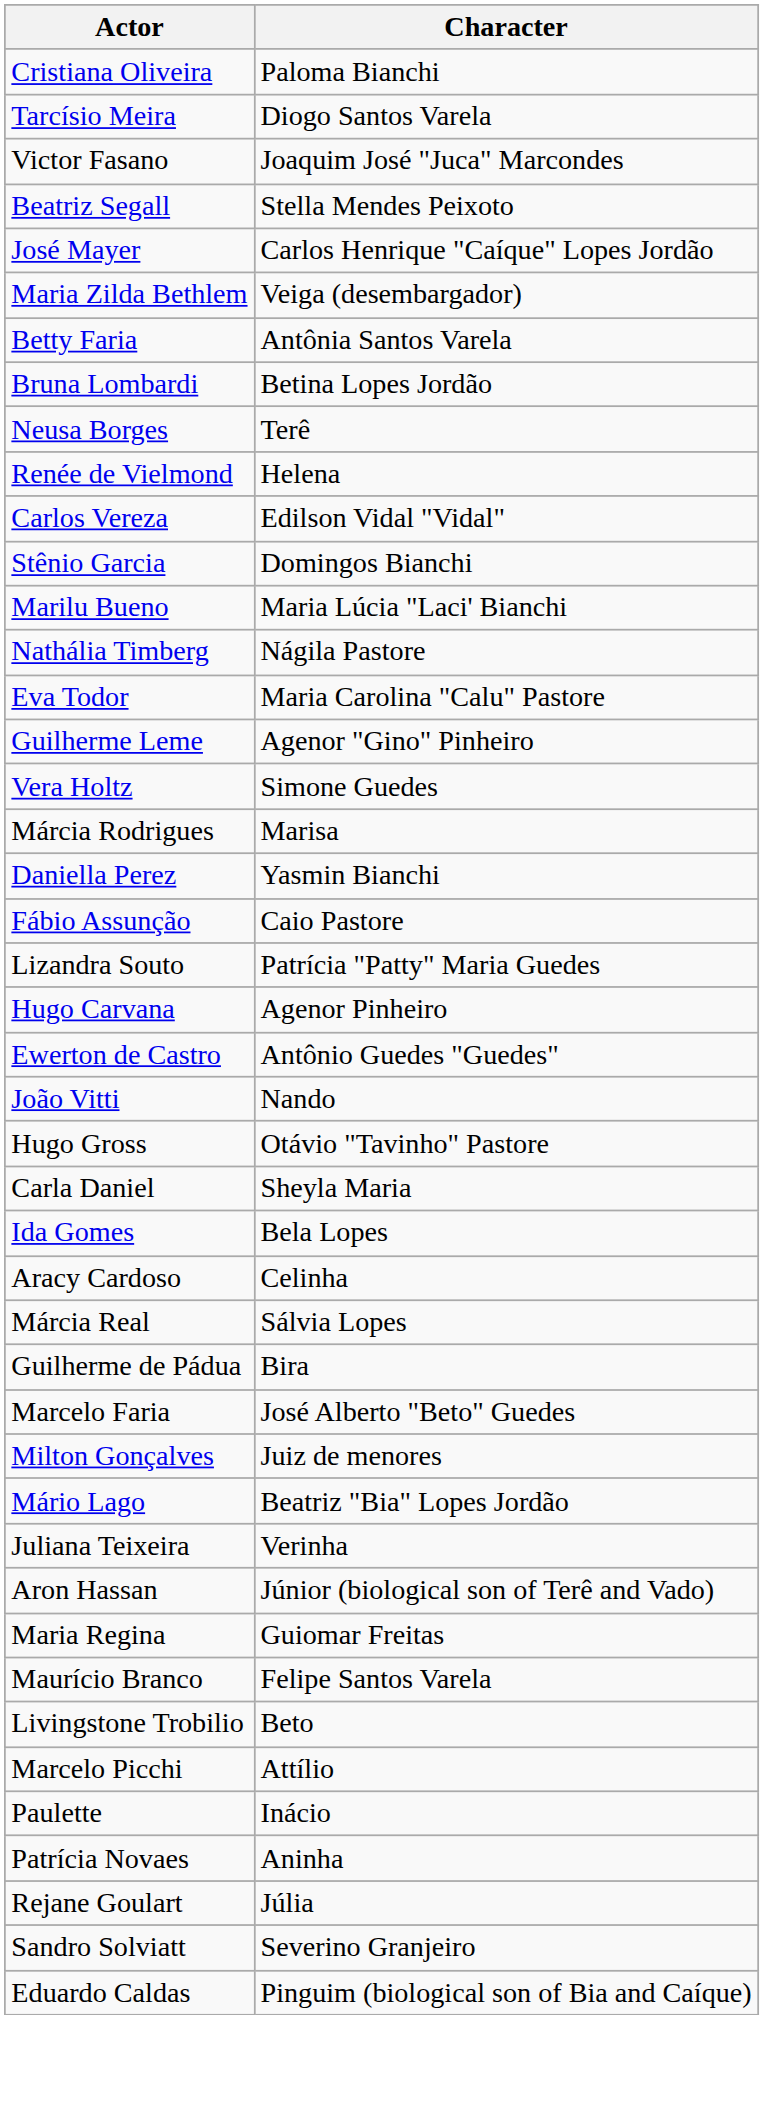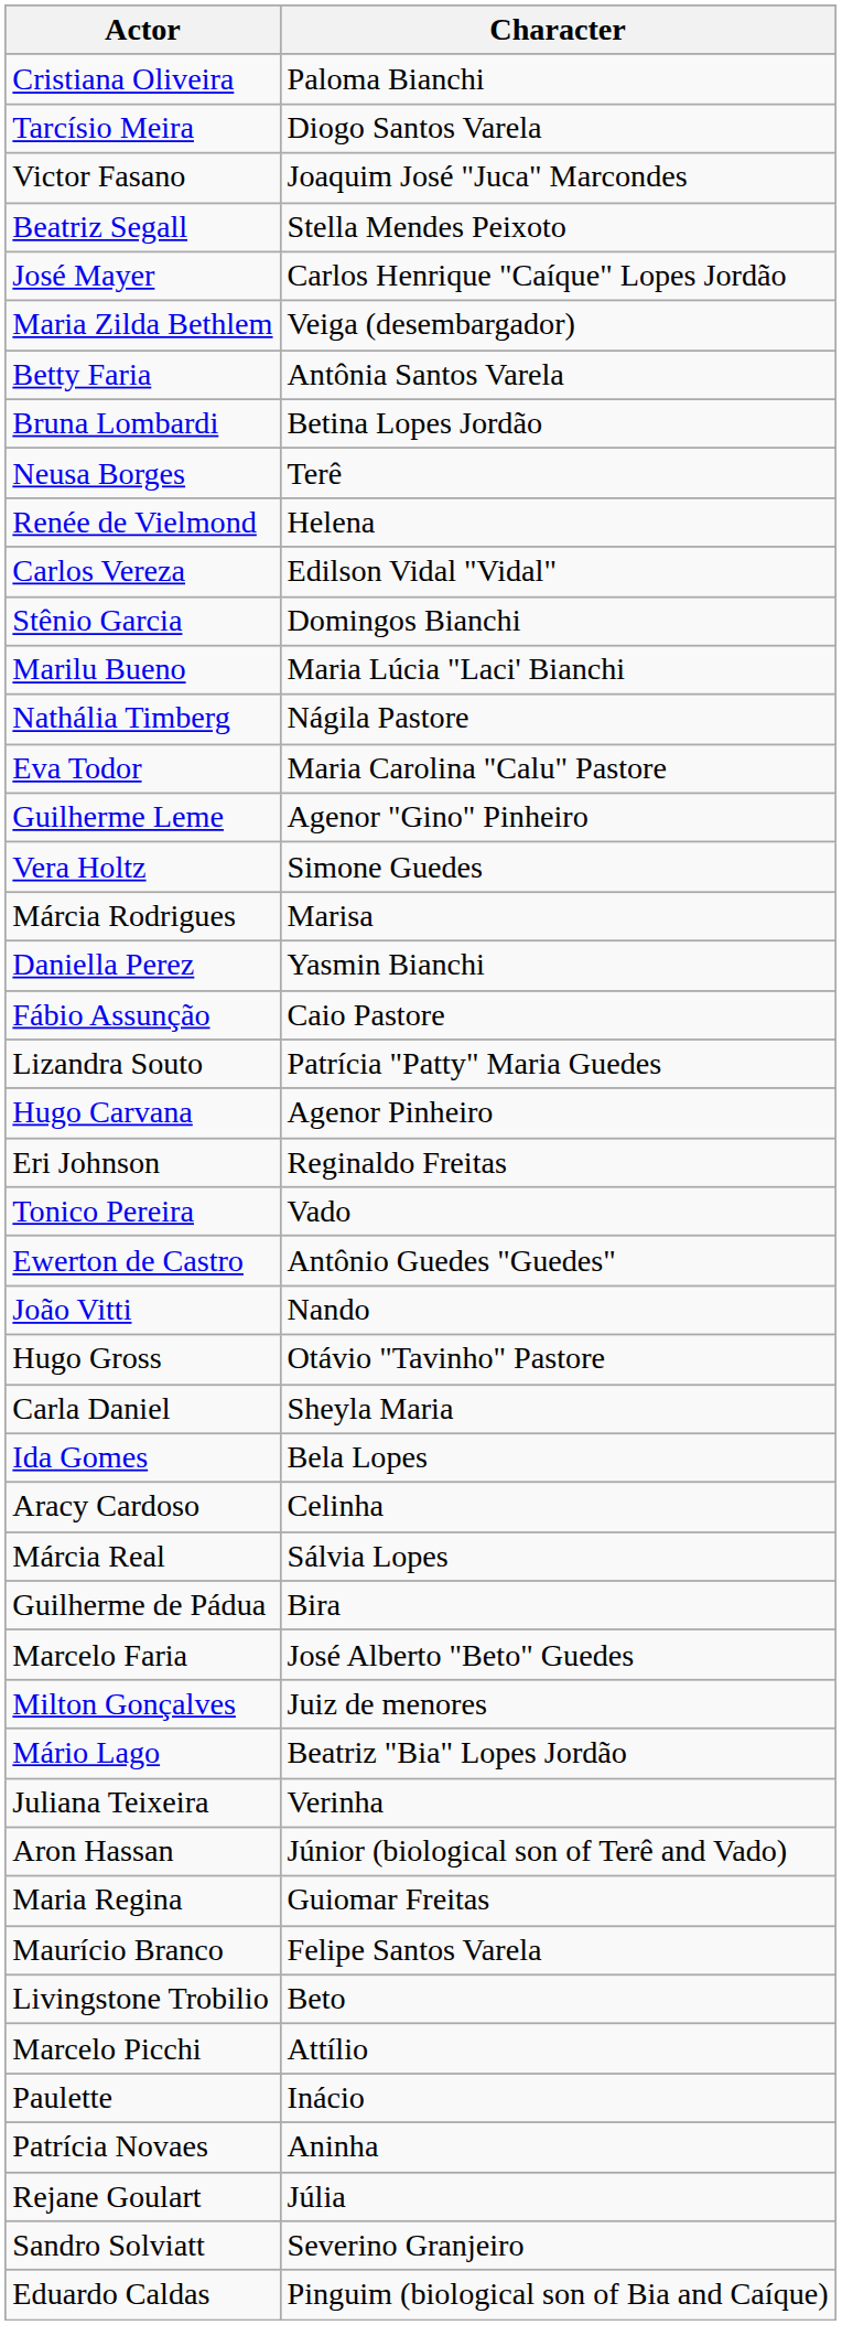+ row: Eri Johnson | Reginaldo Freitas
+ row: Tonico Pereira | Vado
